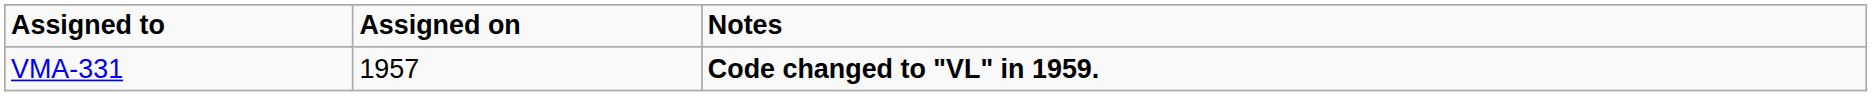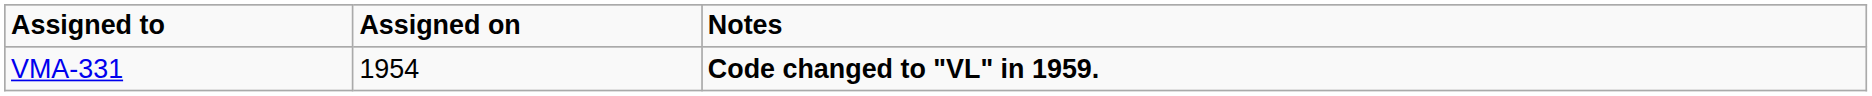VMA-331 | Assigned on: 1957 -> 1954
